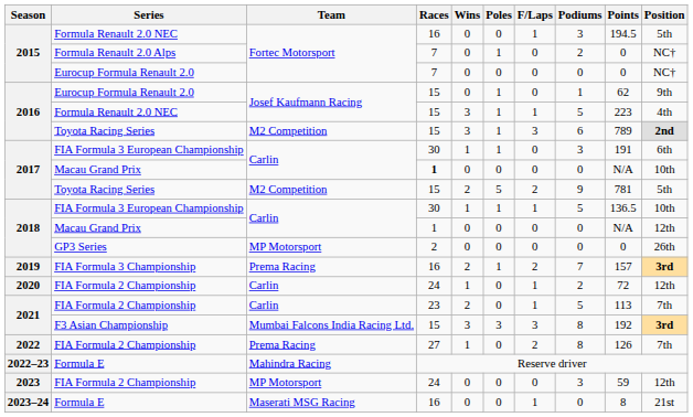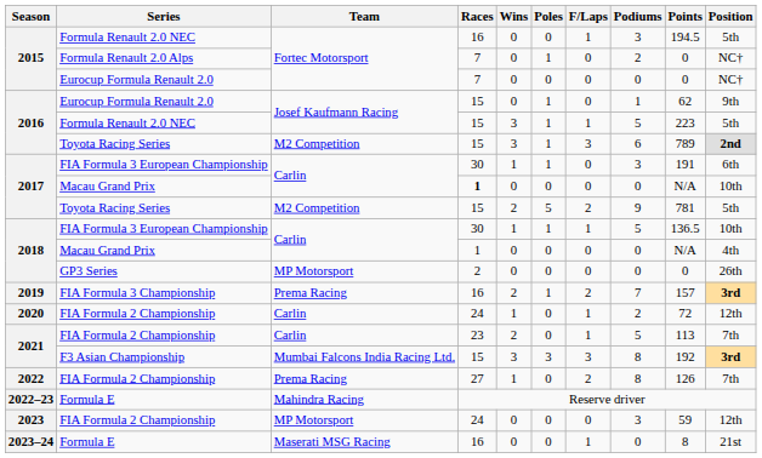2016 / Formula Renault 2.0 NEC | Position: 4th -> 5th
2018 / Macau Grand Prix | Position: 12th -> 4th
